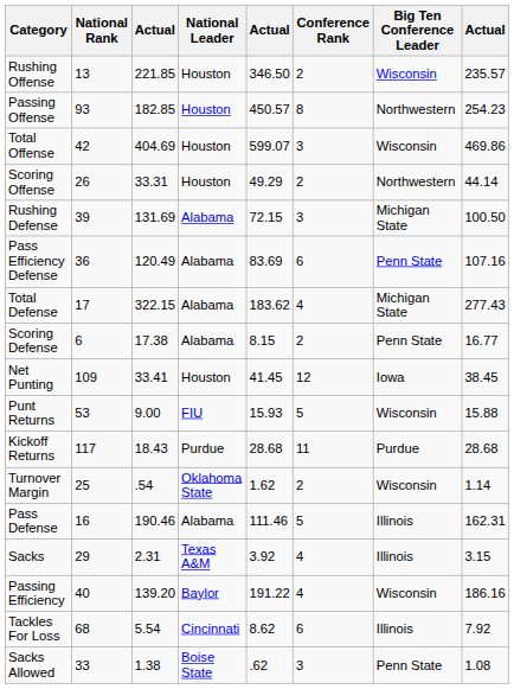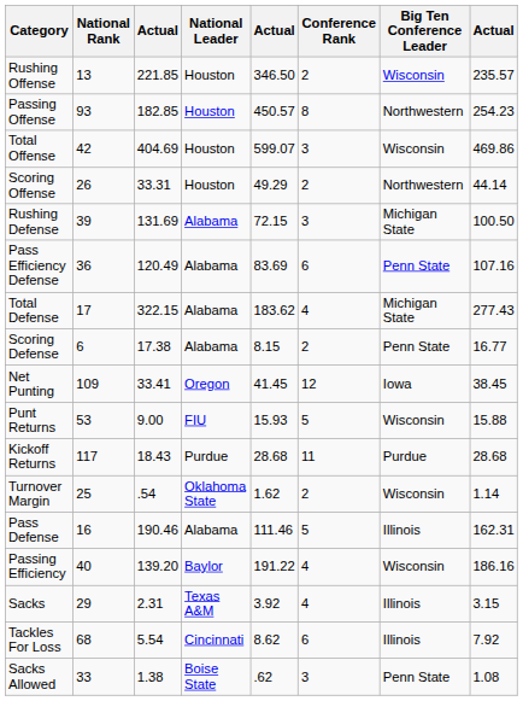Net Punting | National Leader: Houston -> Oregon
rows swapped: Passing Efficiency <-> Sacks
